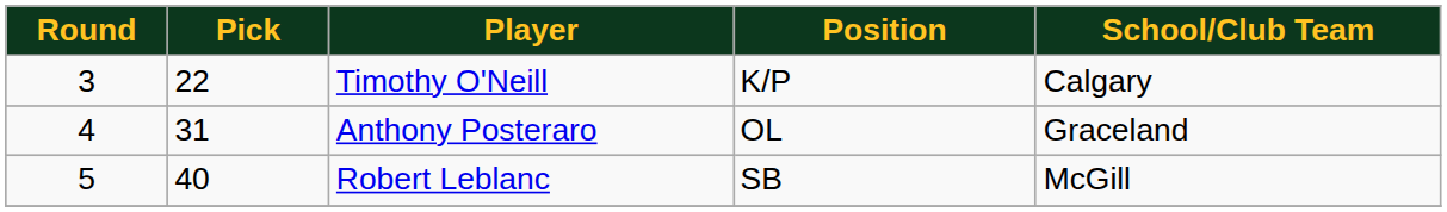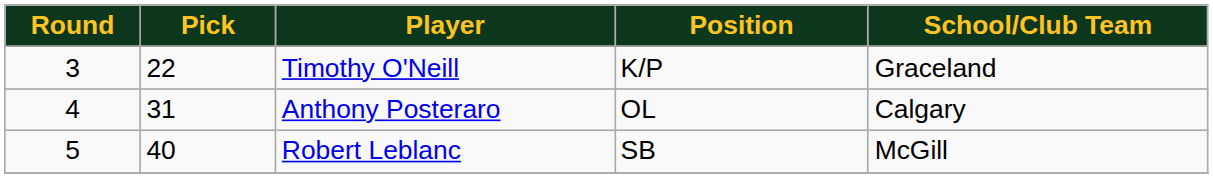Timothy O'Neill | School/Club Team: Calgary -> Graceland
Anthony Posteraro | School/Club Team: Graceland -> Calgary
